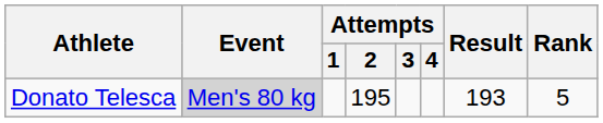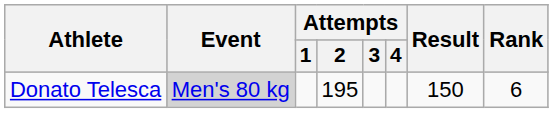Donato Telesca | Result: 193 -> 150
Donato Telesca | Rank: 5 -> 6
